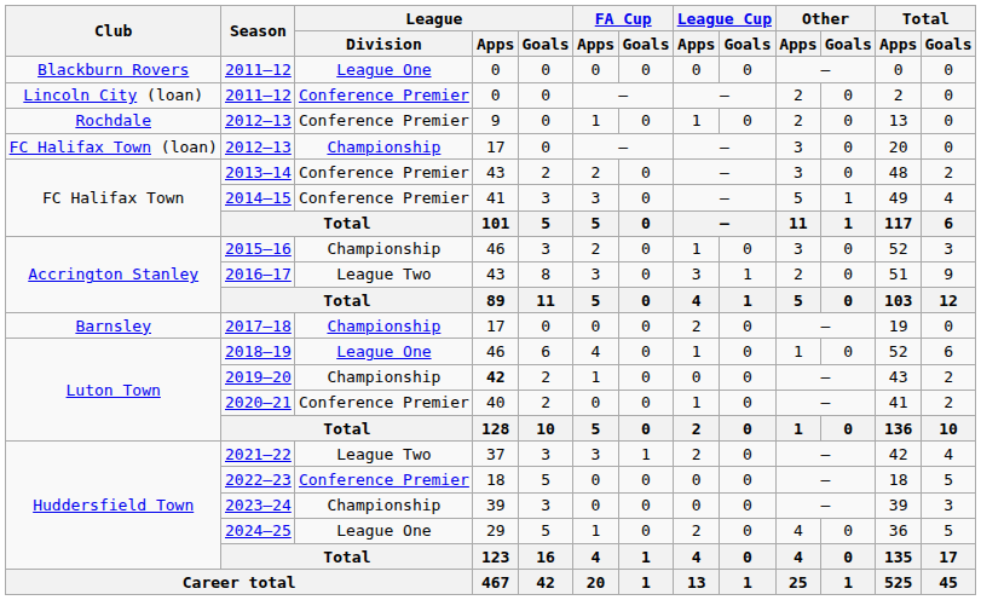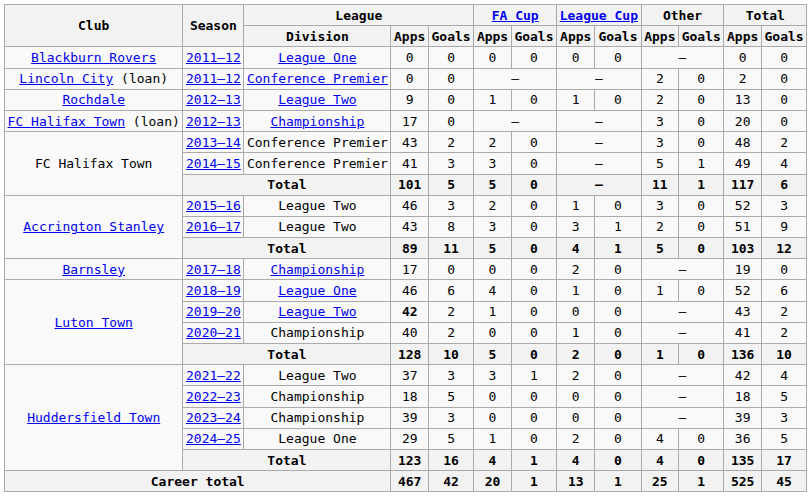Rochdale / 2012–13 | League / Division: Conference Premier -> League Two
2015–16 | League / Division: Championship -> League Two
2019–20 | League / Division: Championship -> League Two
2020–21 | League / Division: Conference Premier -> Championship
2022–23 | League / Division: Conference Premier -> Championship
